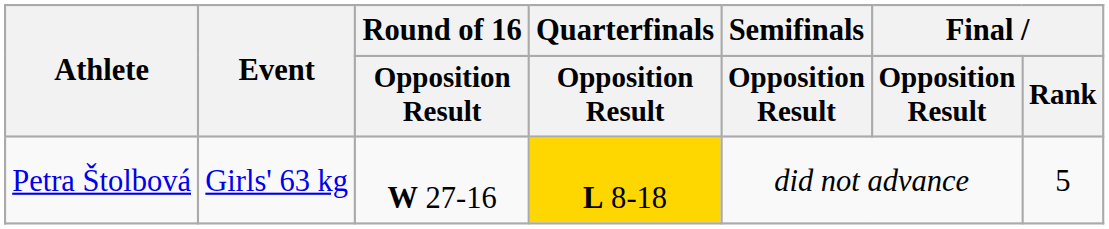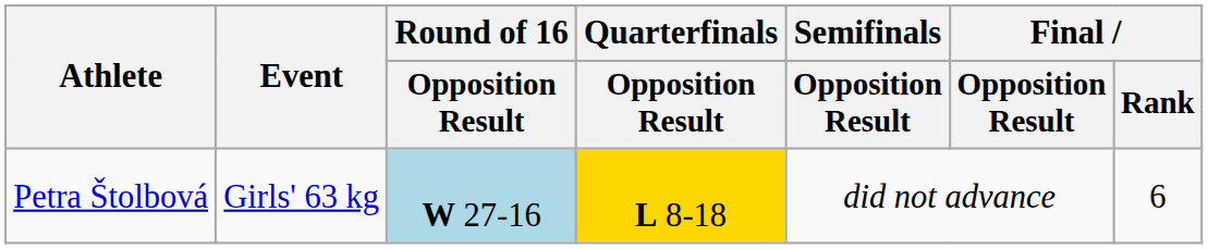Petra Štolbová | Round of 16 / Opposition Result: no background -> lightblue background
Petra Štolbová | Final / Rank: 5 -> 6
